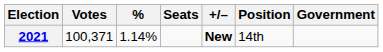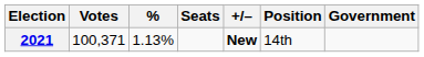2021 | %: 1.14% -> 1.13%
